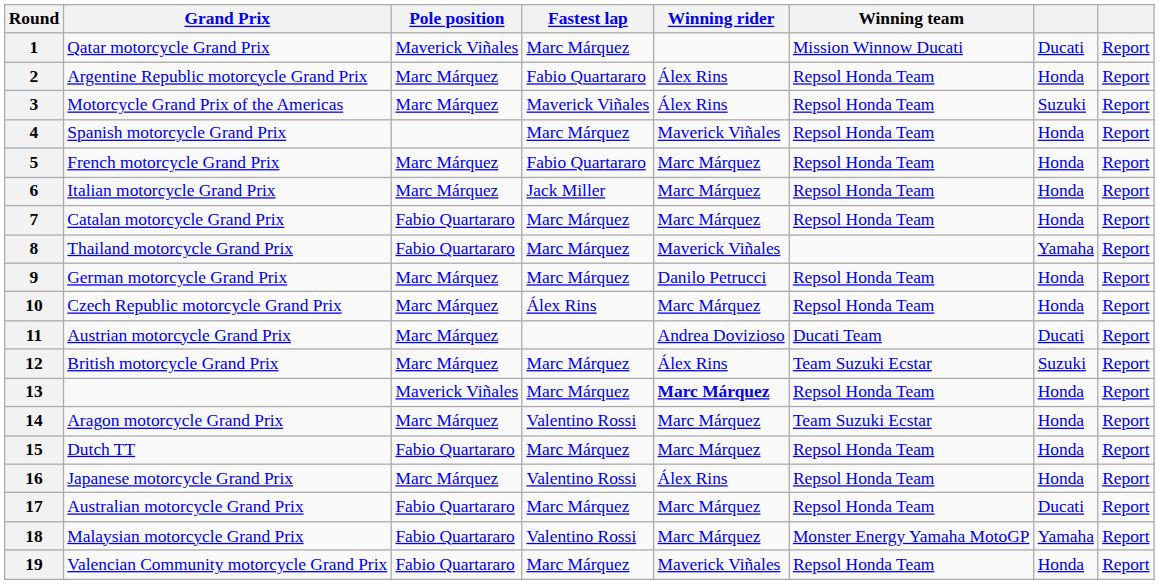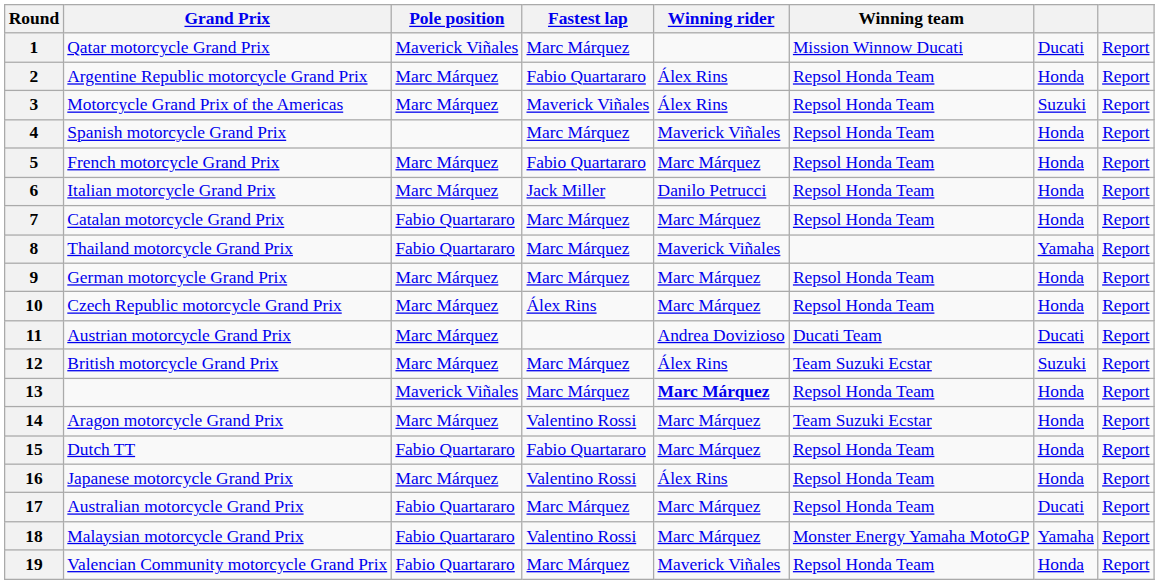6 | Winning rider: Marc Márquez -> Danilo Petrucci
9 | Winning rider: Danilo Petrucci -> Marc Márquez
15 | Fastest lap: Marc Márquez -> Fabio Quartararo
